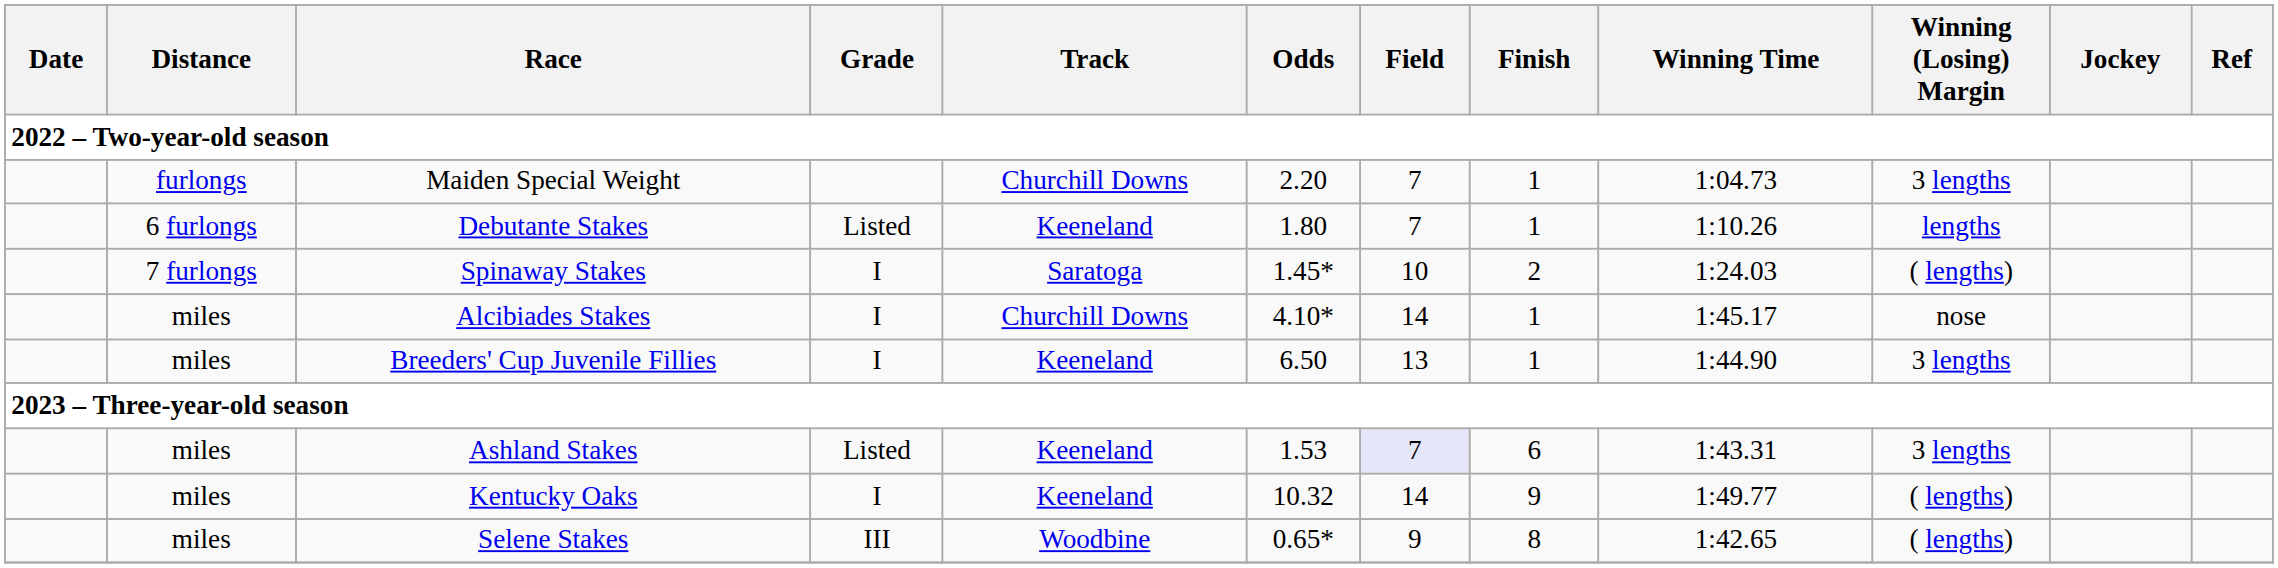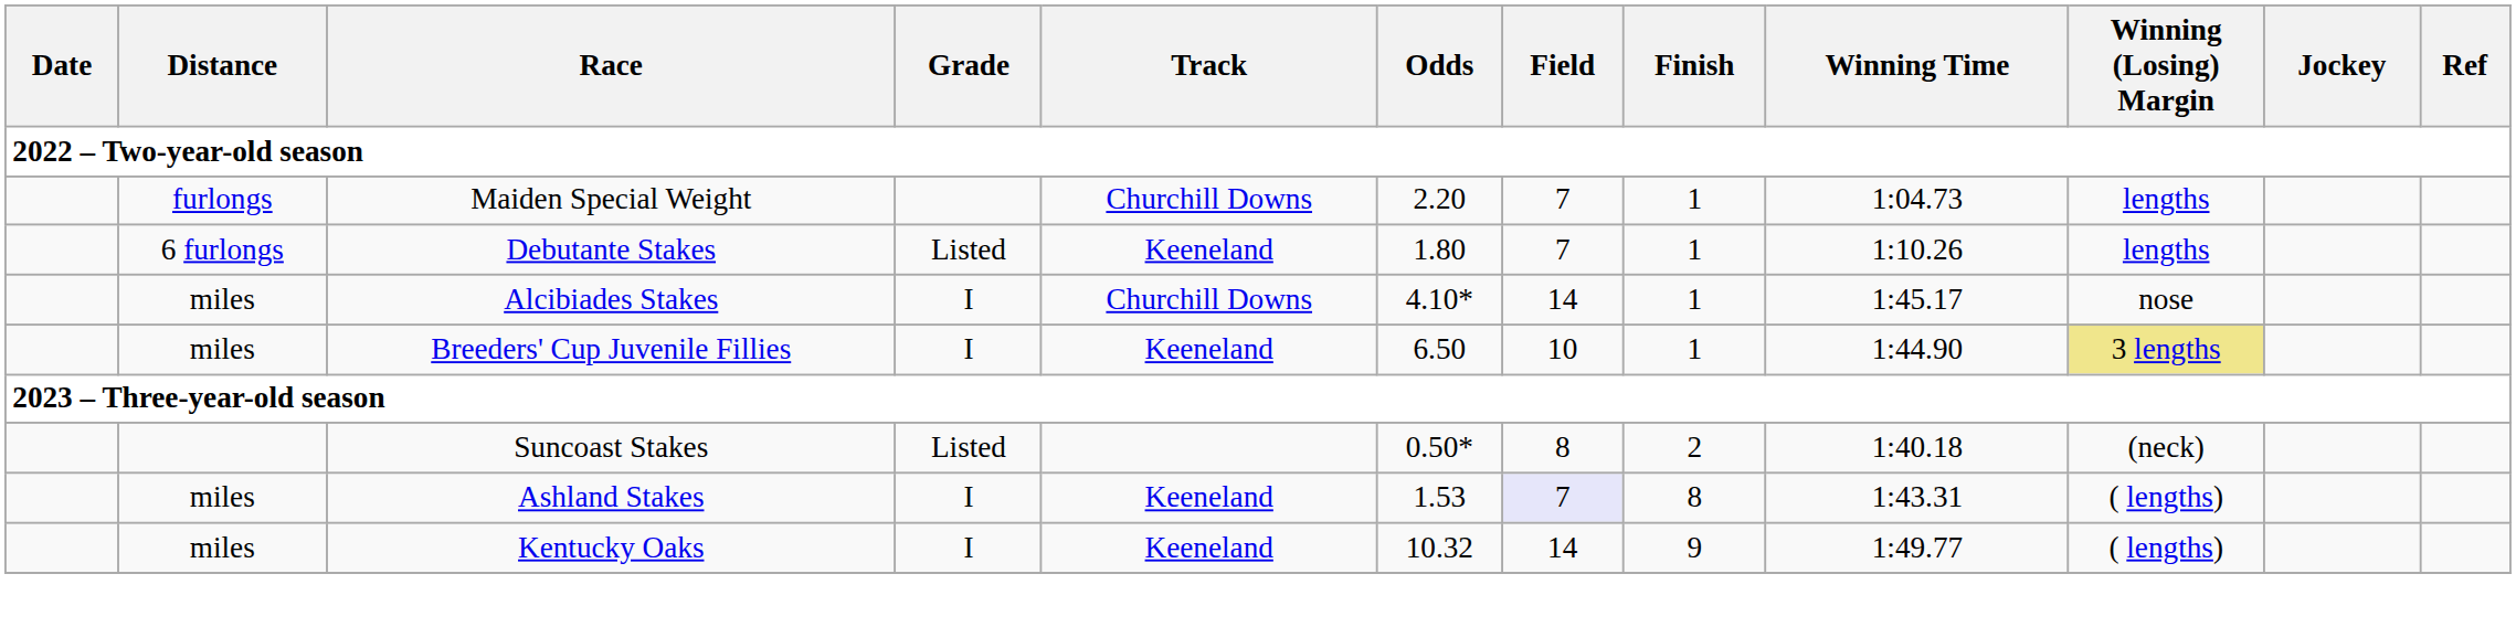Maiden Special Weight | Winning (Losing) Margin: 3 lengths -> lengths
- row: 7 furlongs | Spinaway Stakes | I | Saratoga | 1.45* | 10 | 2 | 1:24.03 | ( lengths)
Breeders' Cup Juvenile Fillies | Field: 13 -> 10
Breeders' Cup Juvenile Fillies | Winning (Losing) Margin: no background -> khaki background
+ row: Suncoast Stakes | Listed | 0.50* | 8 | 2 | 1:40.18 | (neck)
Ashland Stakes | Grade: Listed -> I
Ashland Stakes | Finish: 6 -> 8
Ashland Stakes | Winning (Losing) Margin: 3 lengths -> ( lengths)
- row: miles | Selene Stakes | III | Woodbine | 0.65* | 9 | 8 | 1:42.65 | ( lengths)
